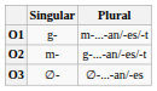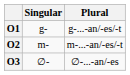O1 | Plural: m-...-an/-es/-t -> g-...-an/-es/-t
O2 | Plural: g-...-an/-es/-t -> m-...-an/-es/-t
